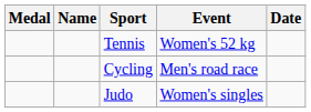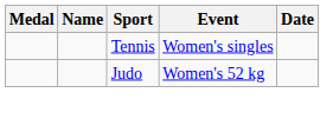Tennis | Event: Women's 52 kg -> Women's singles
- row: Cycling | Men's road race
Judo | Event: Women's singles -> Women's 52 kg
